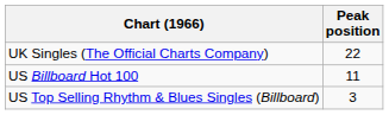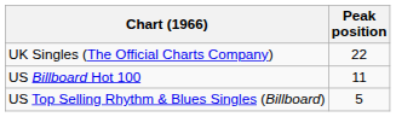US Top Selling Rhythm & Blues Singles (Billboard) | Peak position: 3 -> 5
